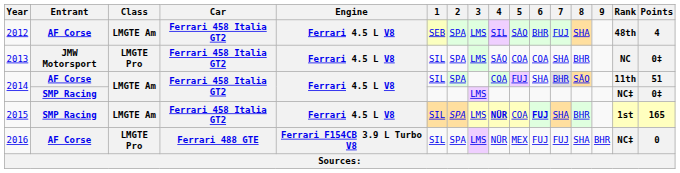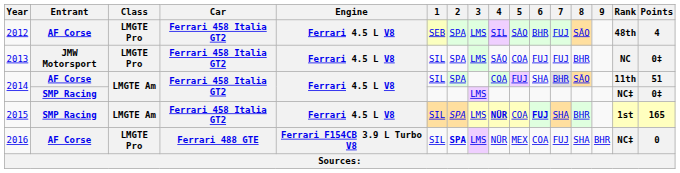2012 | Class: LMGTE Am -> LMGTE Pro
2012 | 8: SHA -> SÃO
2013 | 6: COA -> FUJ
2013 | 7: SHA -> FUJ
2016 | 2: normal -> bold
2016 | 6: FUJ -> COA
